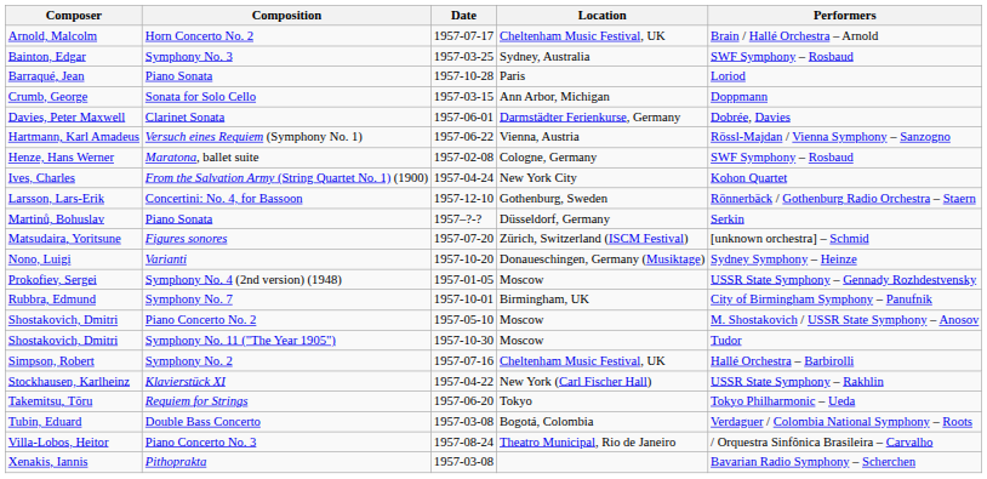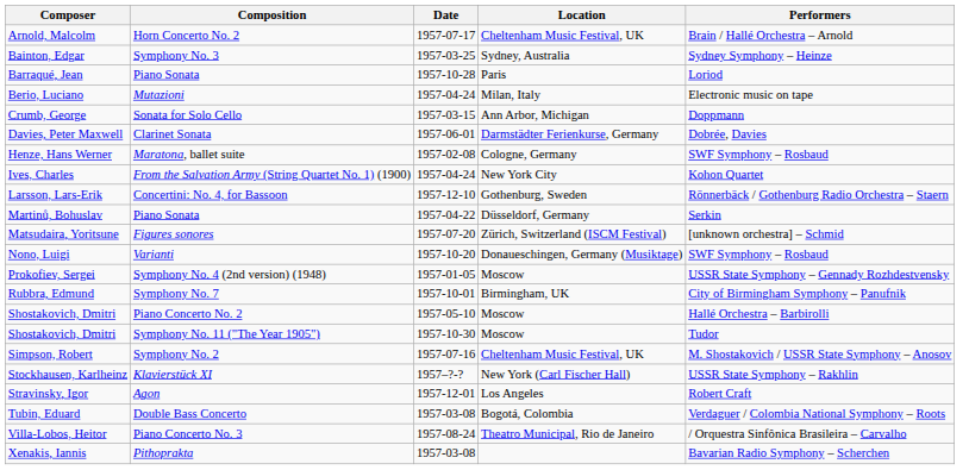Bainton, Edgar | Performers: SWF Symphony – Rosbaud -> Sydney Symphony – Heinze
+ row: Berio, Luciano | Mutazioni | 1957-04-24 | Milan, Italy | Electronic music on tape
- row: Hartmann, Karl Amadeus | Versuch eines Requiem (Symphony No. 1) | 1957-06-22 | Vienna, Austria | Rössl-Majdan / Vienna Symphony – Sanzogno
Martinů, Bohuslav | Date: 1957–?-? -> 1957-04-22
Nono, Luigi | Performers: Sydney Symphony – Heinze -> SWF Symphony – Rosbaud
Shostakovich, Dmitri / Piano Concerto No. 2 | Performers: M. Shostakovich / USSR State Symphony – Anosov -> Hallé Orchestra – Barbirolli
Simpson, Robert | Performers: Hallé Orchestra – Barbirolli -> M. Shostakovich / USSR State Symphony – Anosov
Stockhausen, Karlheinz | Date: 1957-04-22 -> 1957–?-?
+ row: Stravinsky, Igor | Agon | 1957-12-01 | Los Angeles | Robert Craft
- row: Takemitsu, Tōru | Requiem for Strings | 1957-06-20 | Tokyo | Tokyo Philharmonic – Ueda
